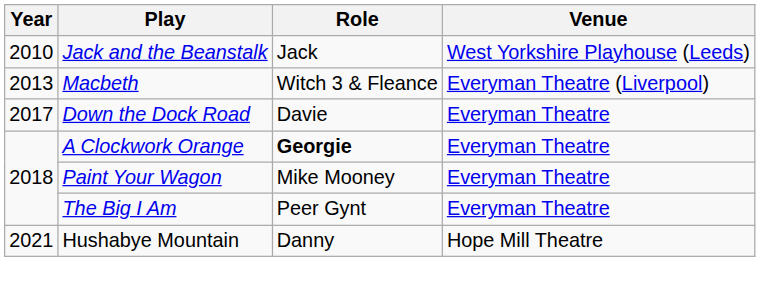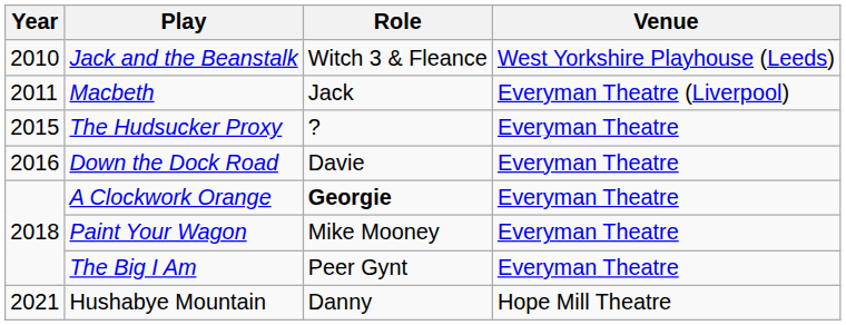Jack and the Beanstalk | Role: Jack -> Witch 3 & Fleance
Macbeth | Year: 2013 -> 2011
Macbeth | Role: Witch 3 & Fleance -> Jack
+ row: 2015 | The Hudsucker Proxy | ? | Everyman Theatre
Down the Dock Road | Year: 2017 -> 2016
